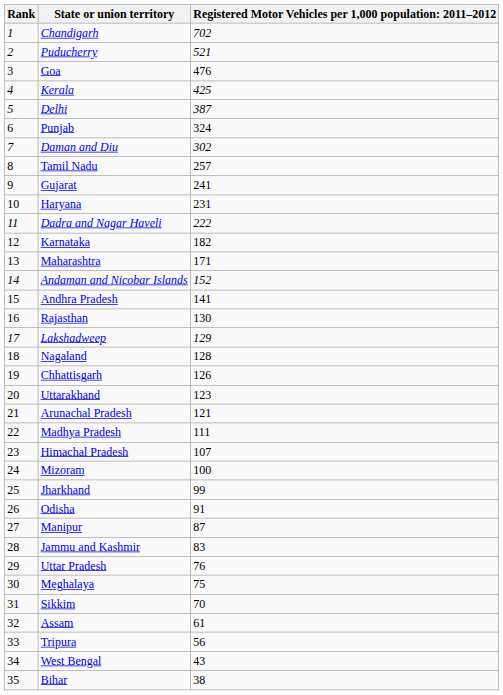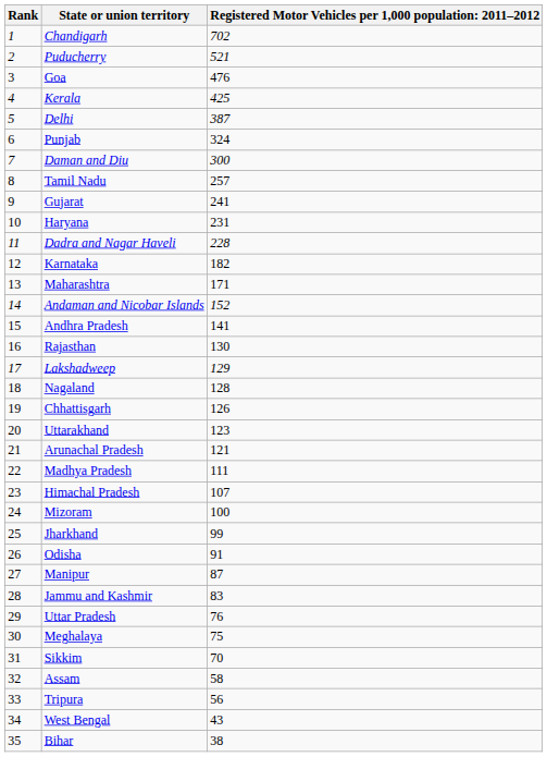Daman and Diu | column 3: 302 -> 300
Dadra and Nagar Haveli | column 3: 222 -> 228
Assam | column 3: 61 -> 58
